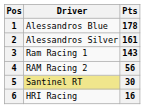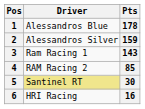2 | Pts: 161 -> 159
4 | Pts: 56 -> 85
